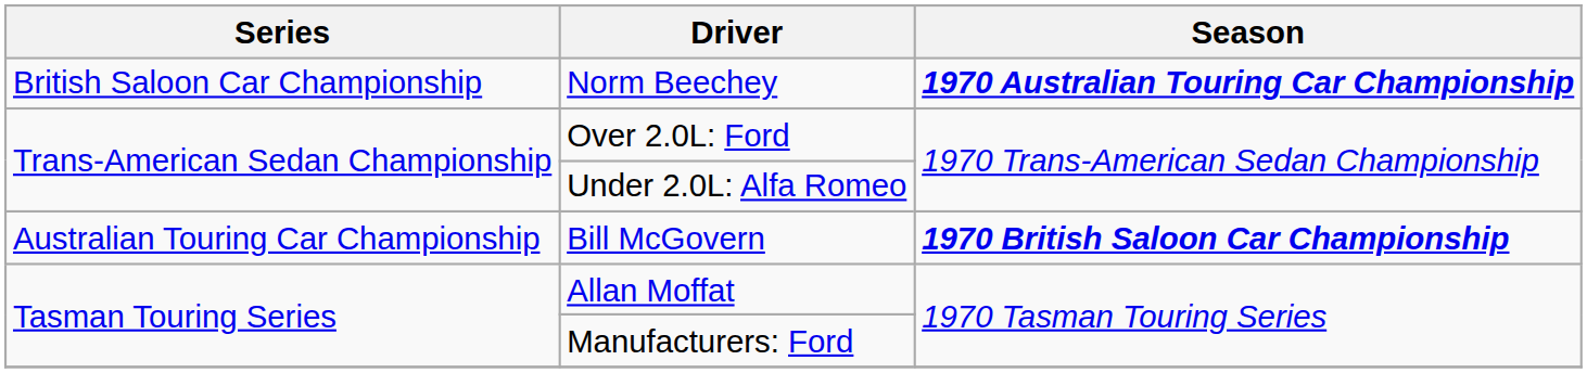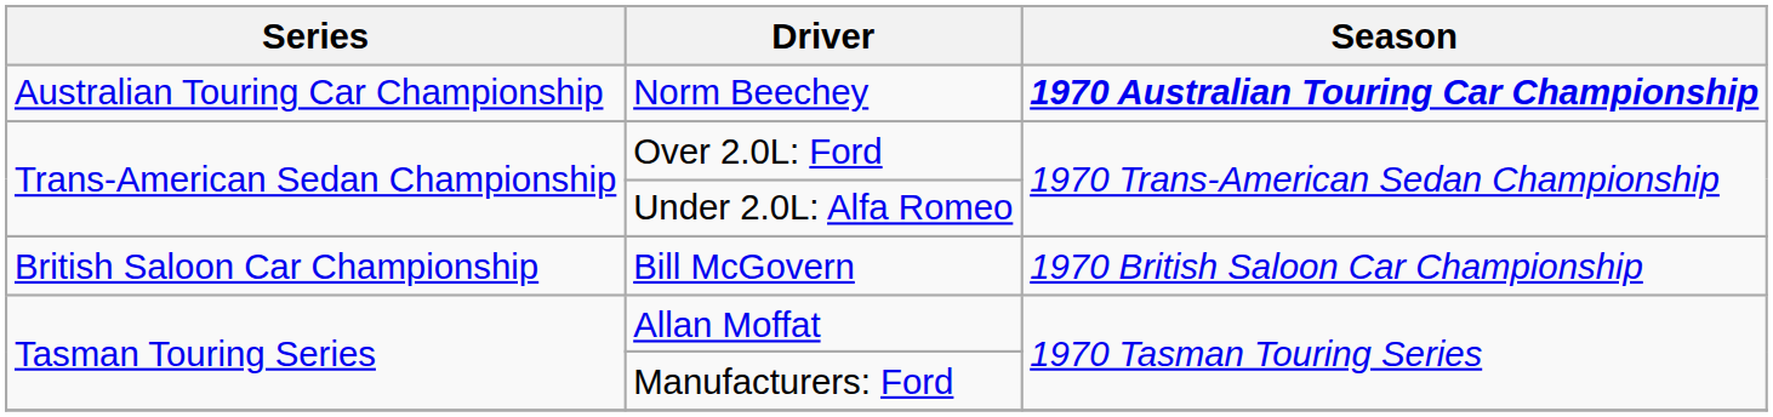Norm Beechey | Series: British Saloon Car Championship -> Australian Touring Car Championship
Bill McGovern | Series: Australian Touring Car Championship -> British Saloon Car Championship
Bill McGovern | Season: bold -> normal
